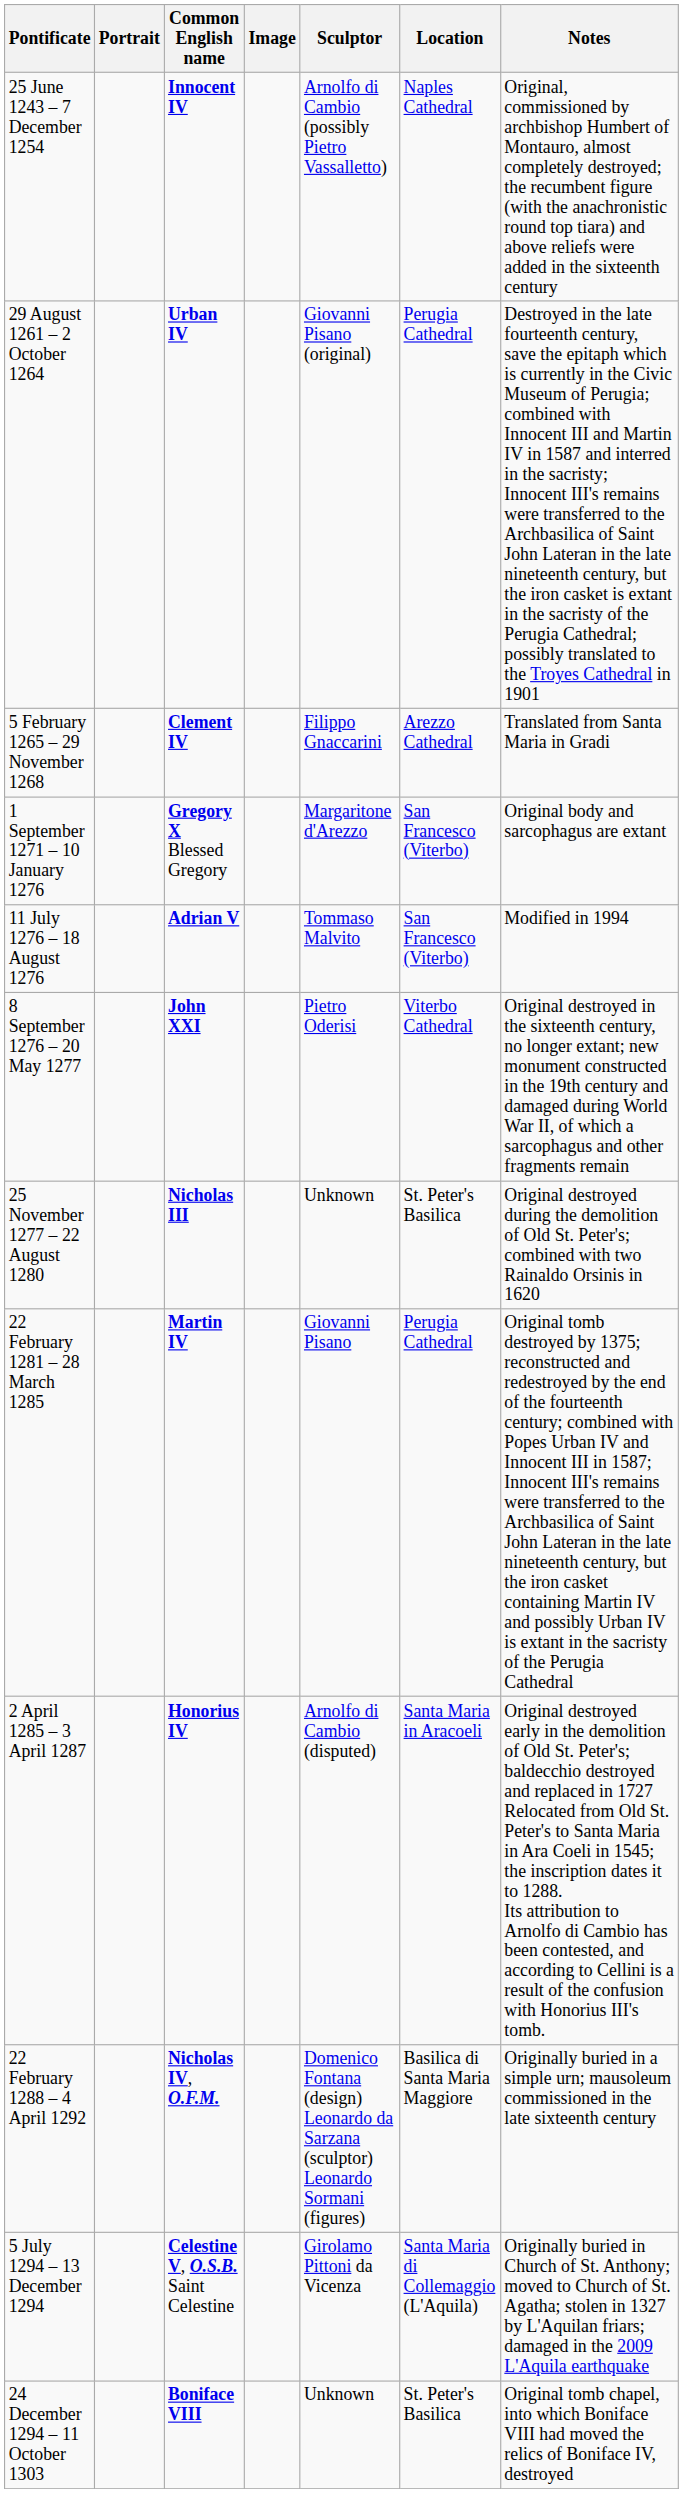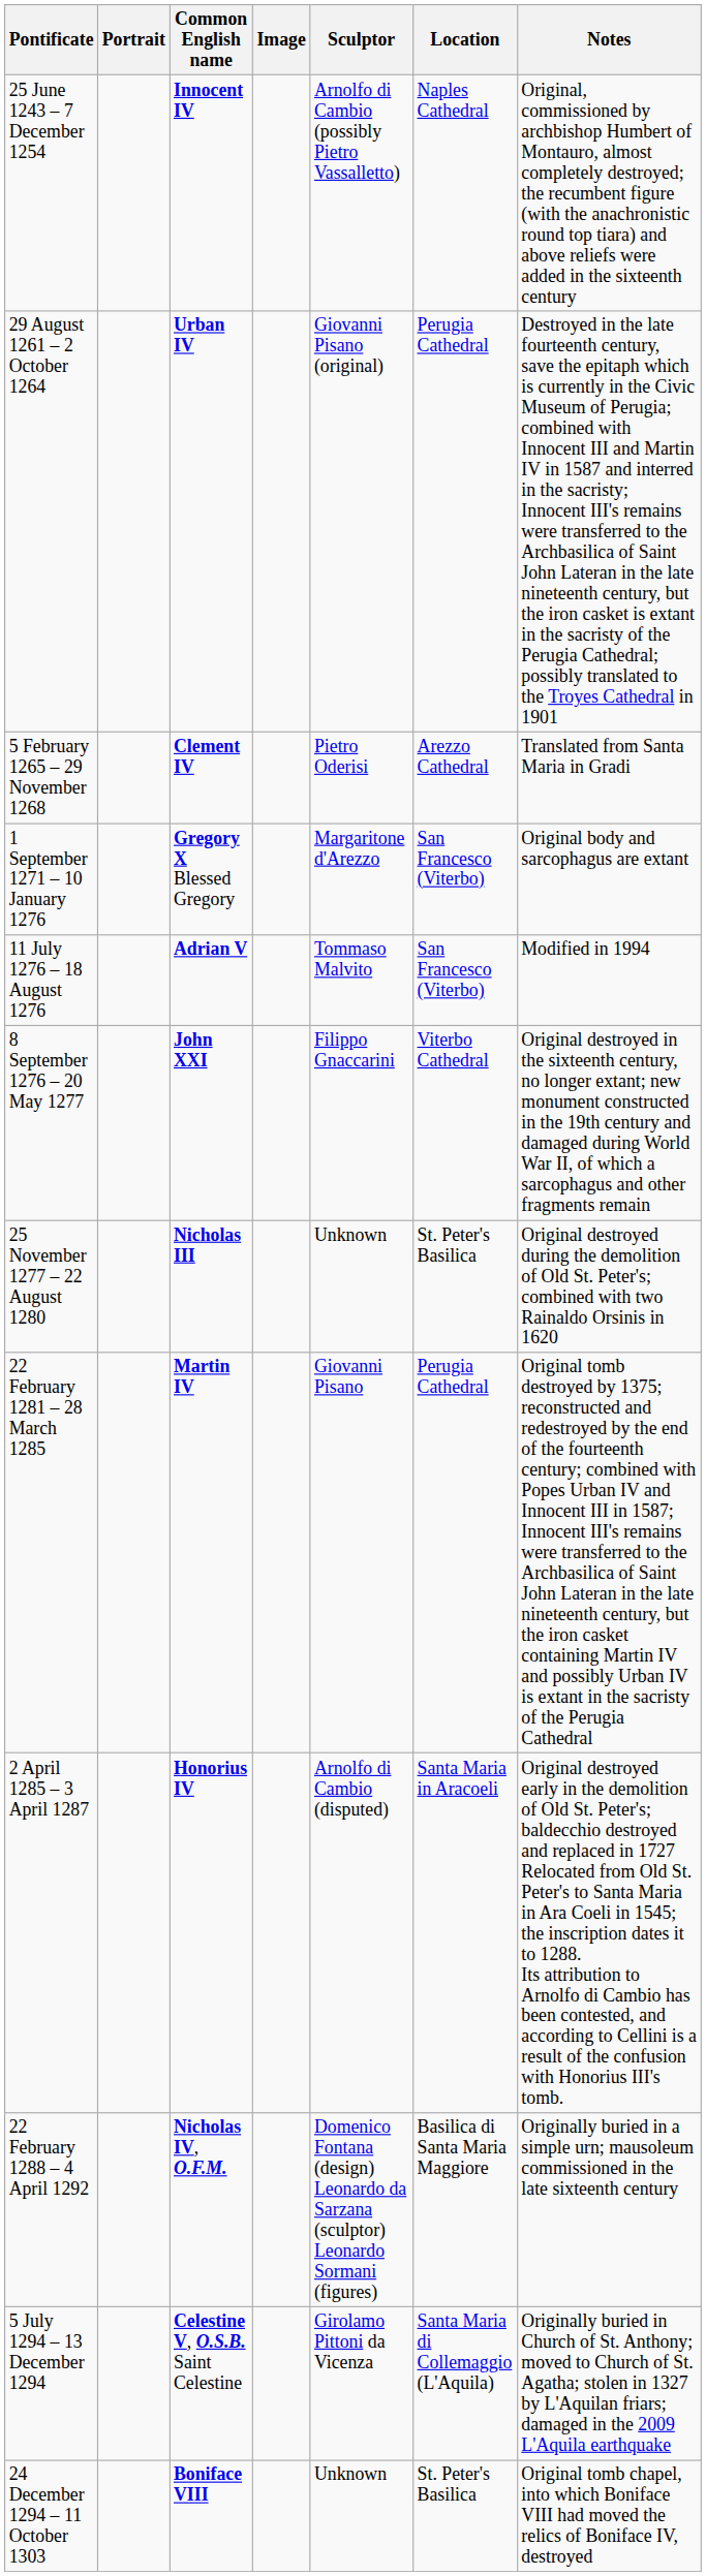5 February 1265 – 29 November 1268 | Sculptor: Filippo Gnaccarini -> Pietro Oderisi
8 September 1276 – 20 May 1277 | Sculptor: Pietro Oderisi -> Filippo Gnaccarini
